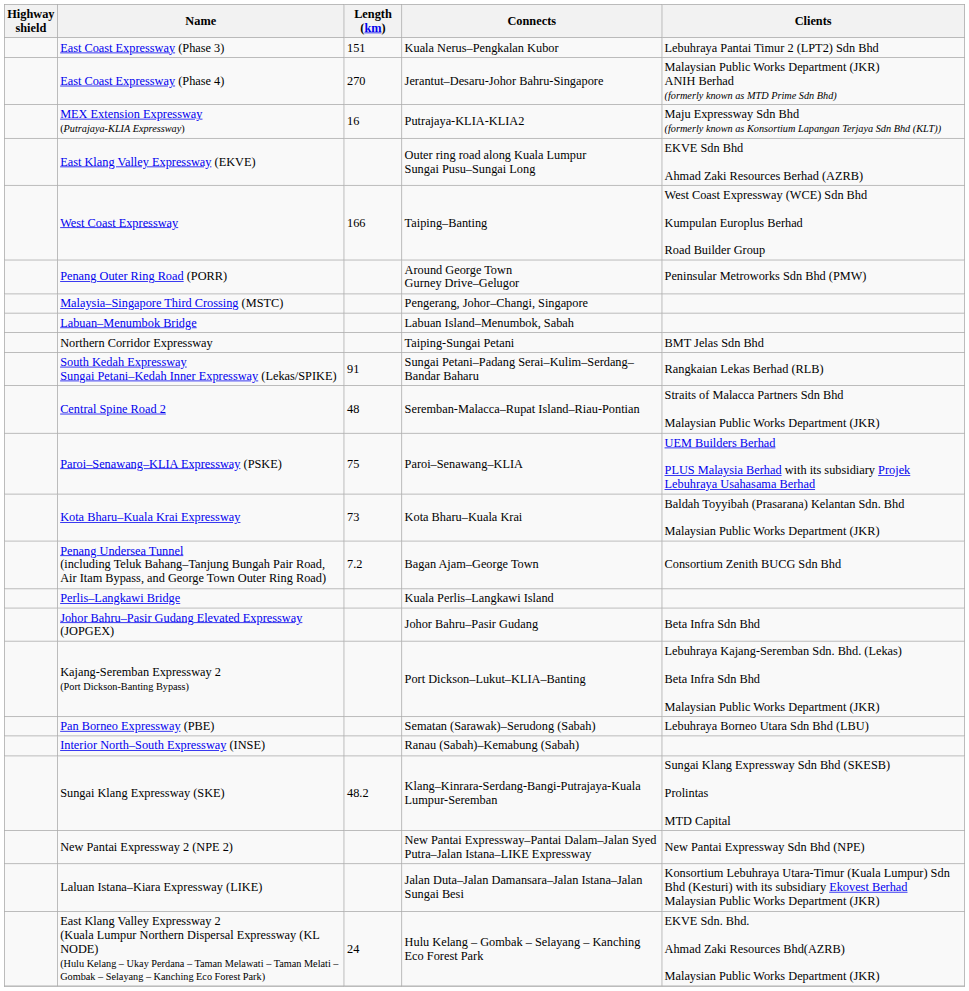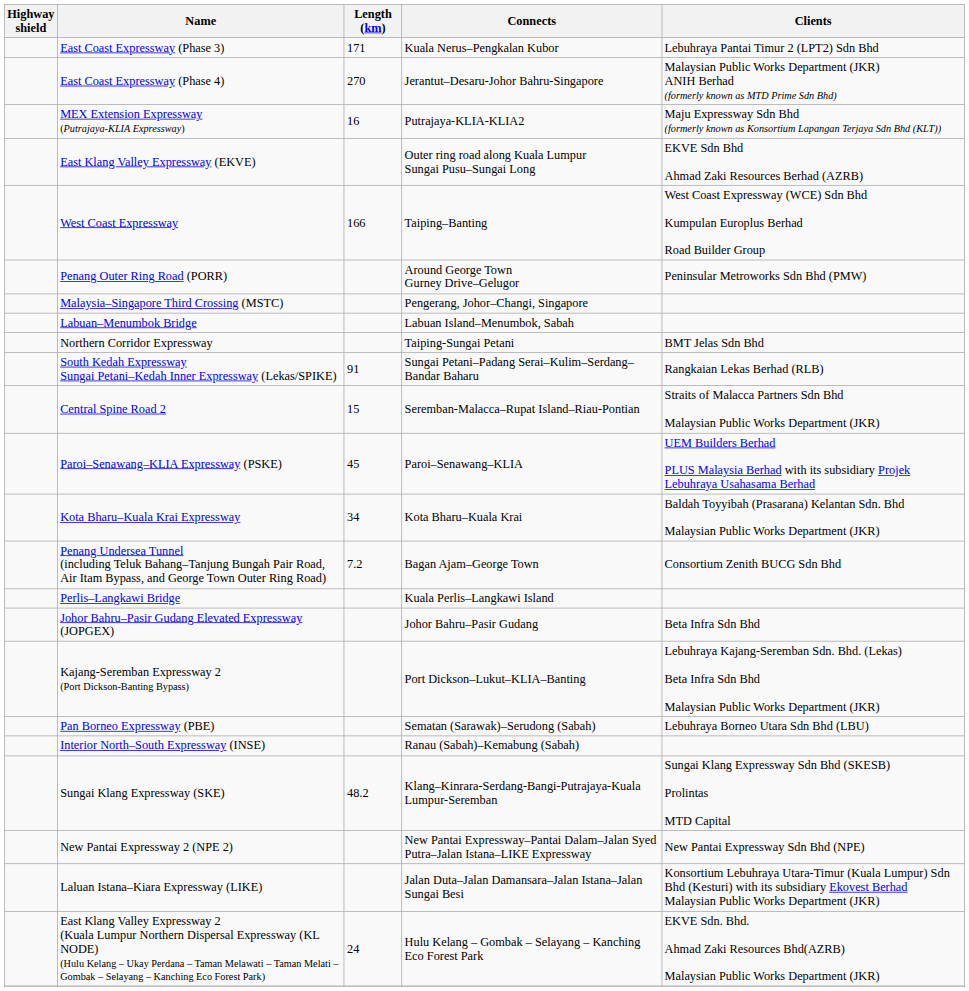East Coast Expressway (Phase 3) | Length (km): 151 -> 171
Central Spine Road 2 | Length (km): 48 -> 15
Paroi–Senawang–KLIA Expressway (PSKE) | Length (km): 75 -> 45
Kota Bharu–Kuala Krai Expressway | Length (km): 73 -> 34
